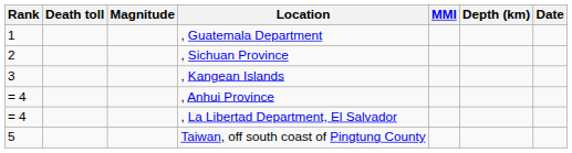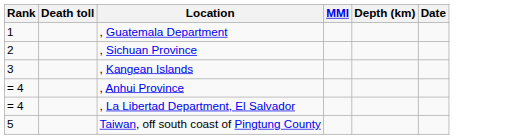- column: Magnitude
